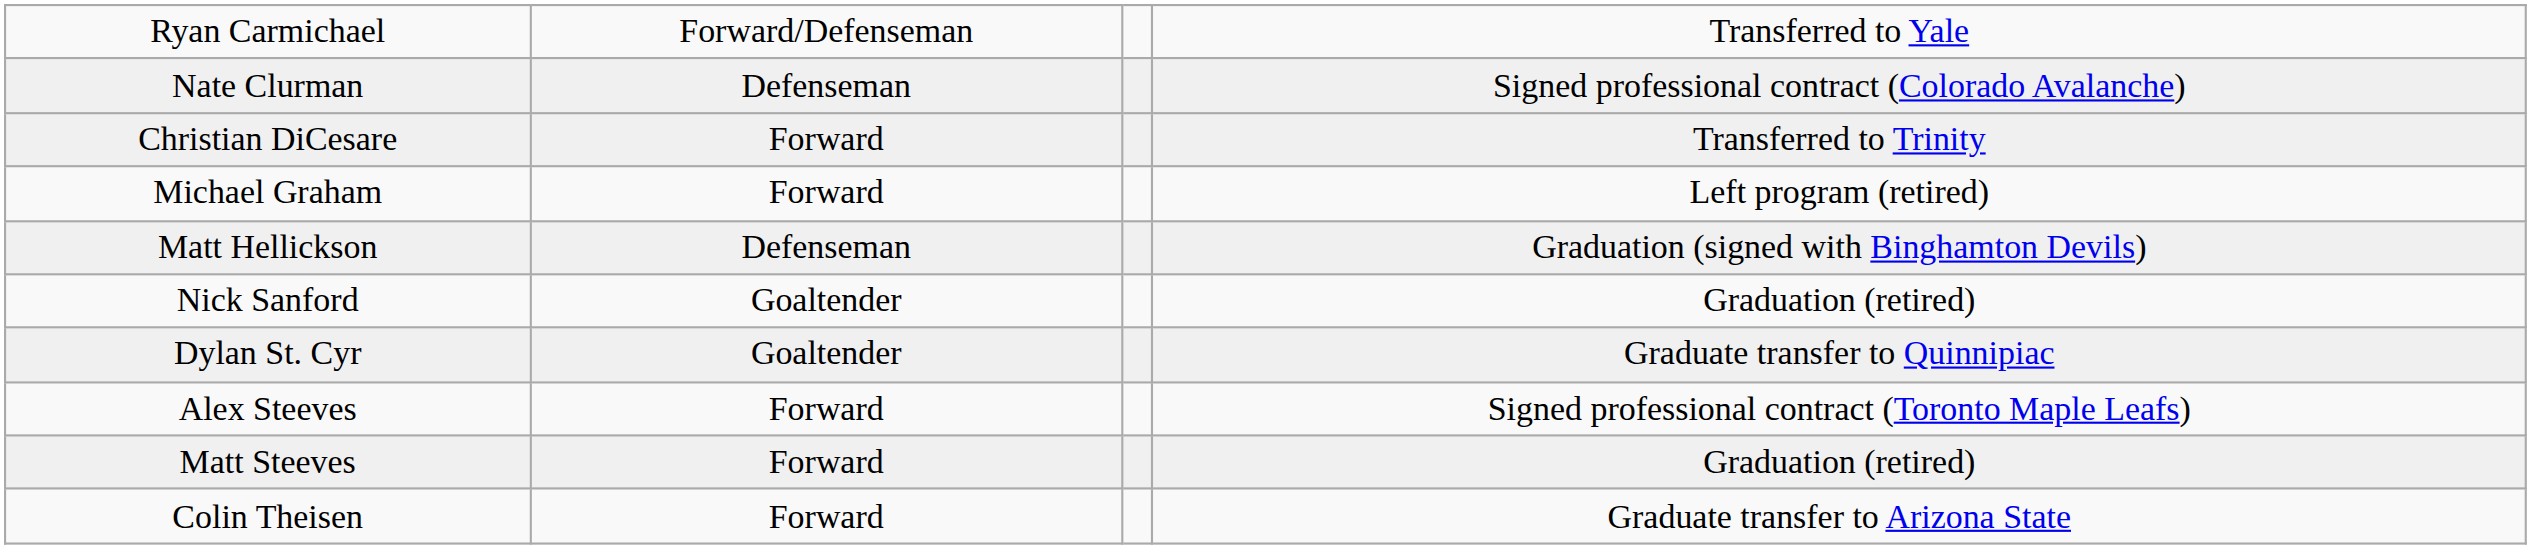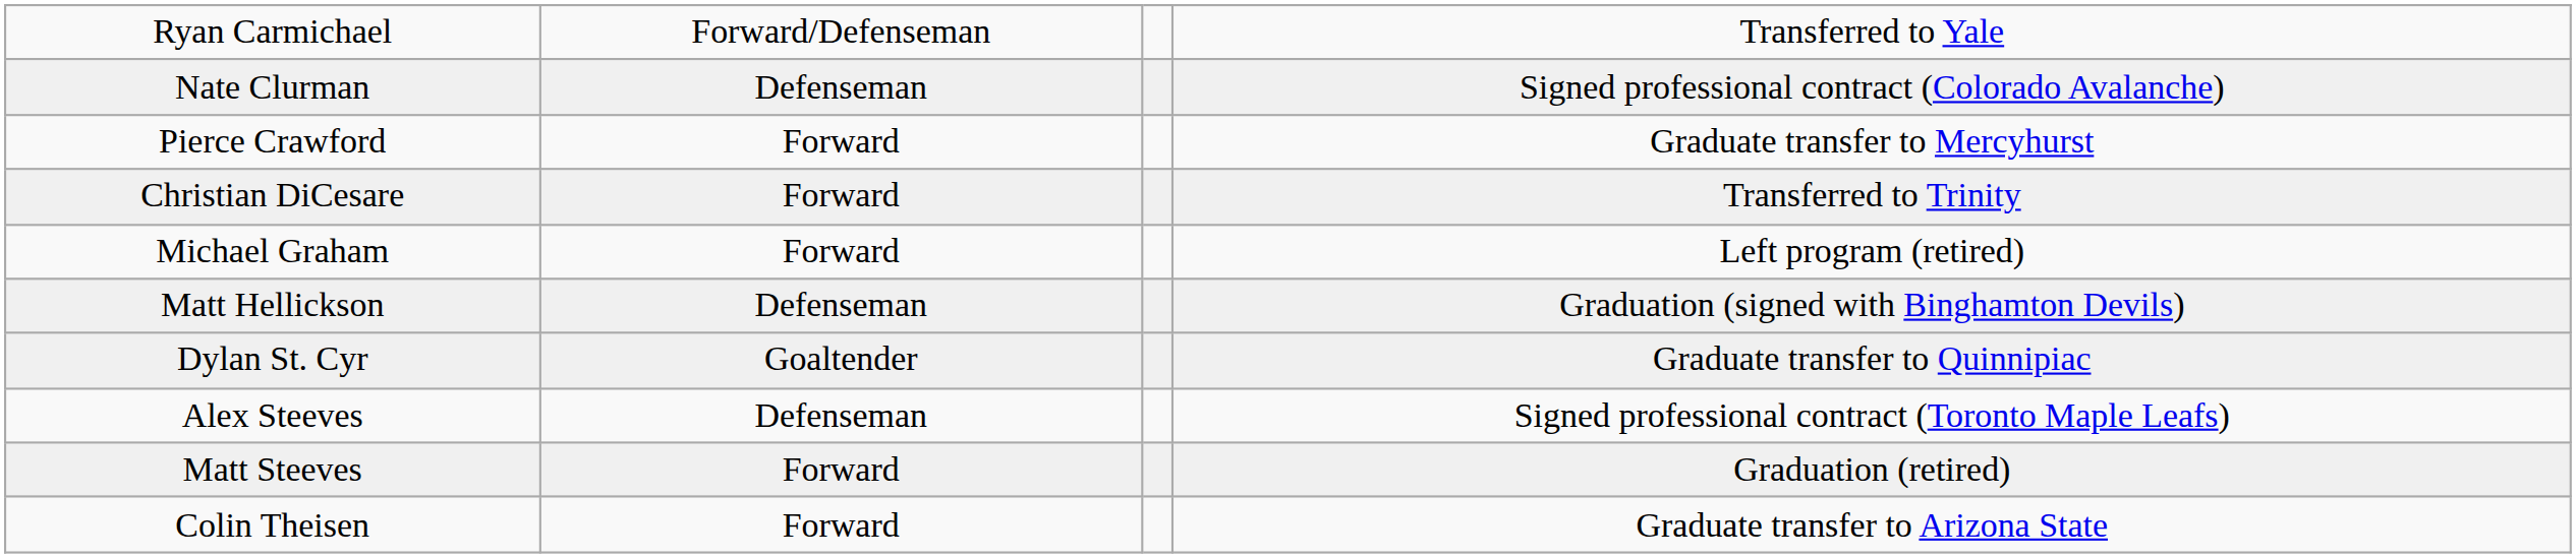+ row: Pierce Crawford | Forward | Graduate transfer to Mercyhurst
- row: Nick Sanford | Goaltender | Graduation (retired)
Alex Steeves | column 2: Forward -> Defenseman
